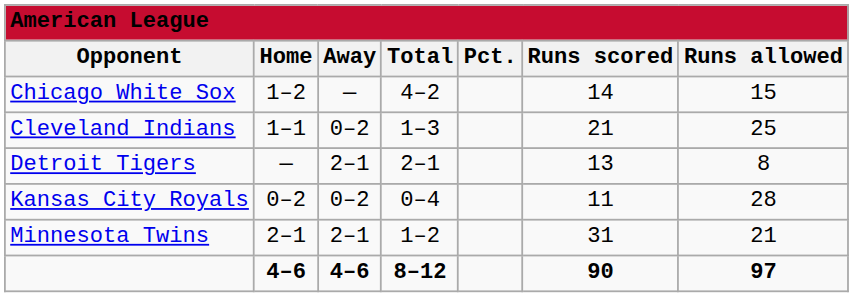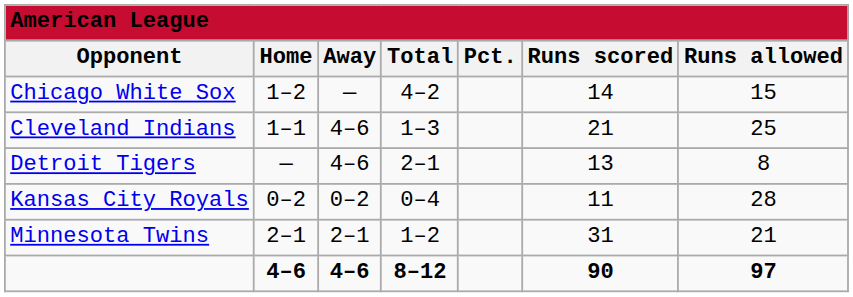Cleveland Indians | column 3: 0–2 -> 4–6
Detroit Tigers | column 3: 2–1 -> 4–6
